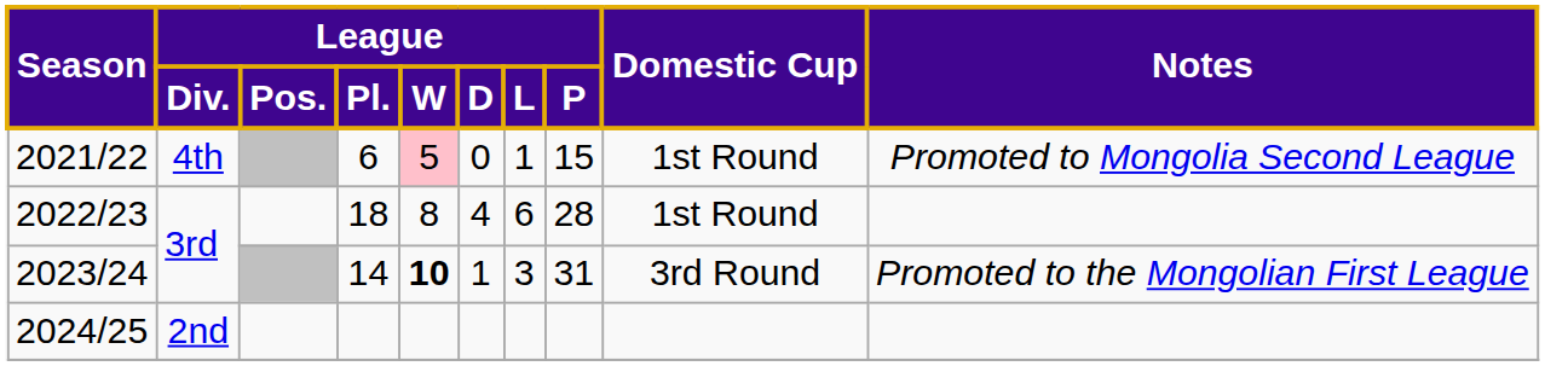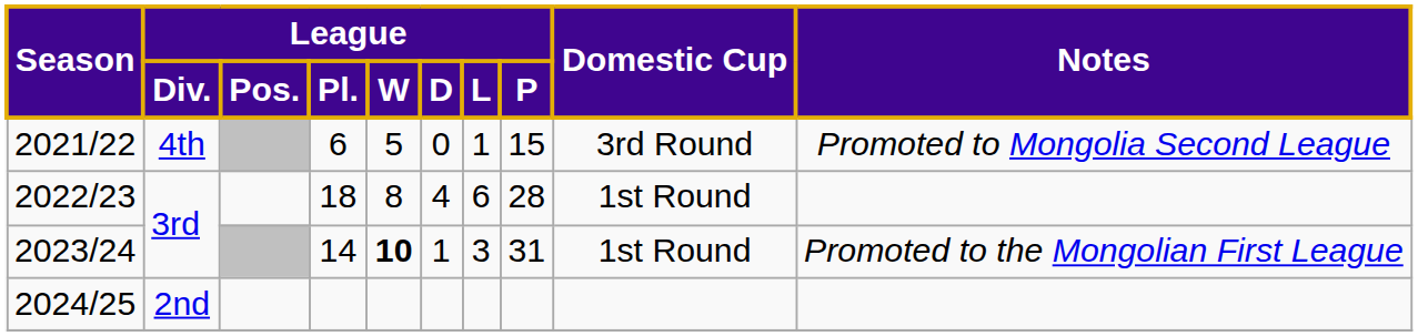2021/22 | League / W: pink background -> no background
2021/22 | Domestic Cup: 1st Round -> 3rd Round
2023/24 | Domestic Cup: 3rd Round -> 1st Round
